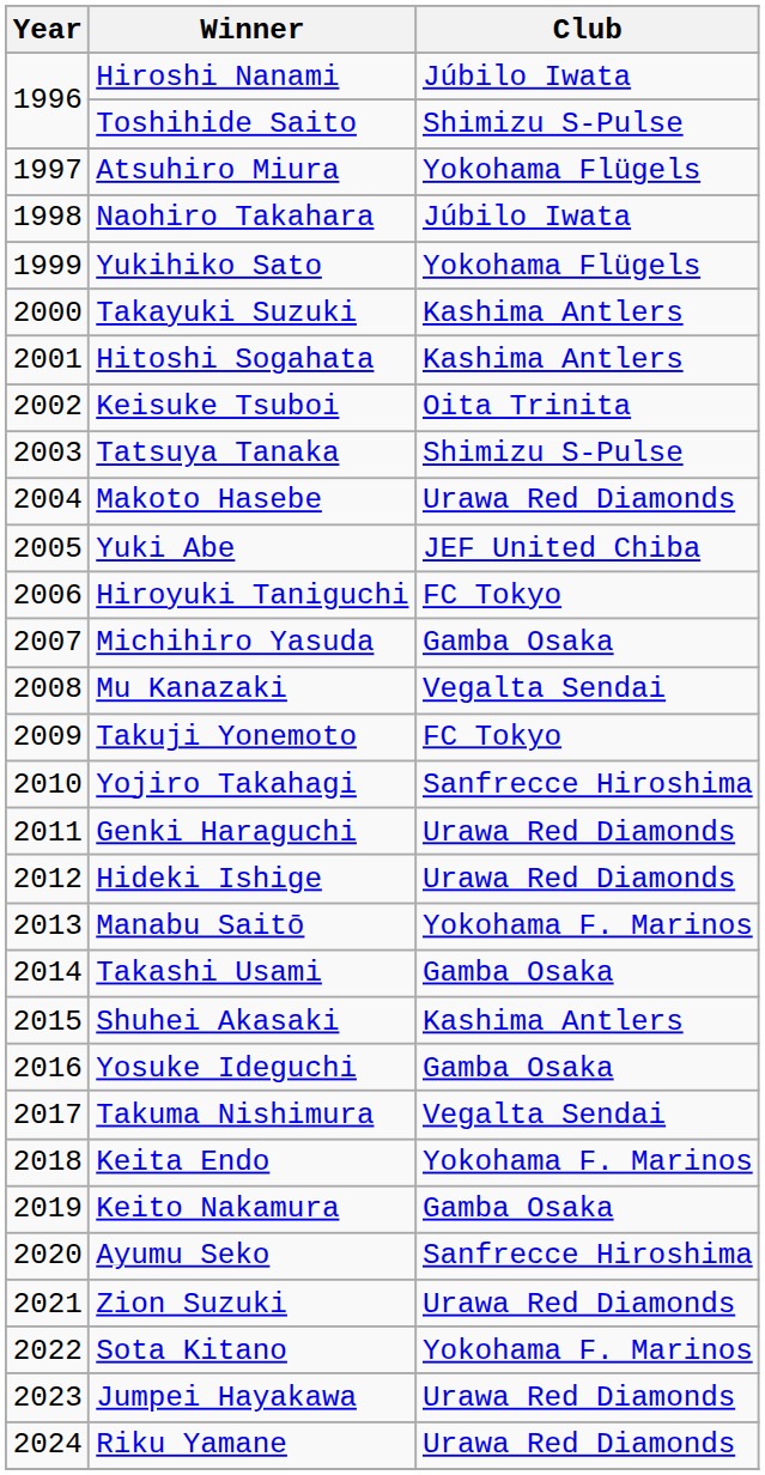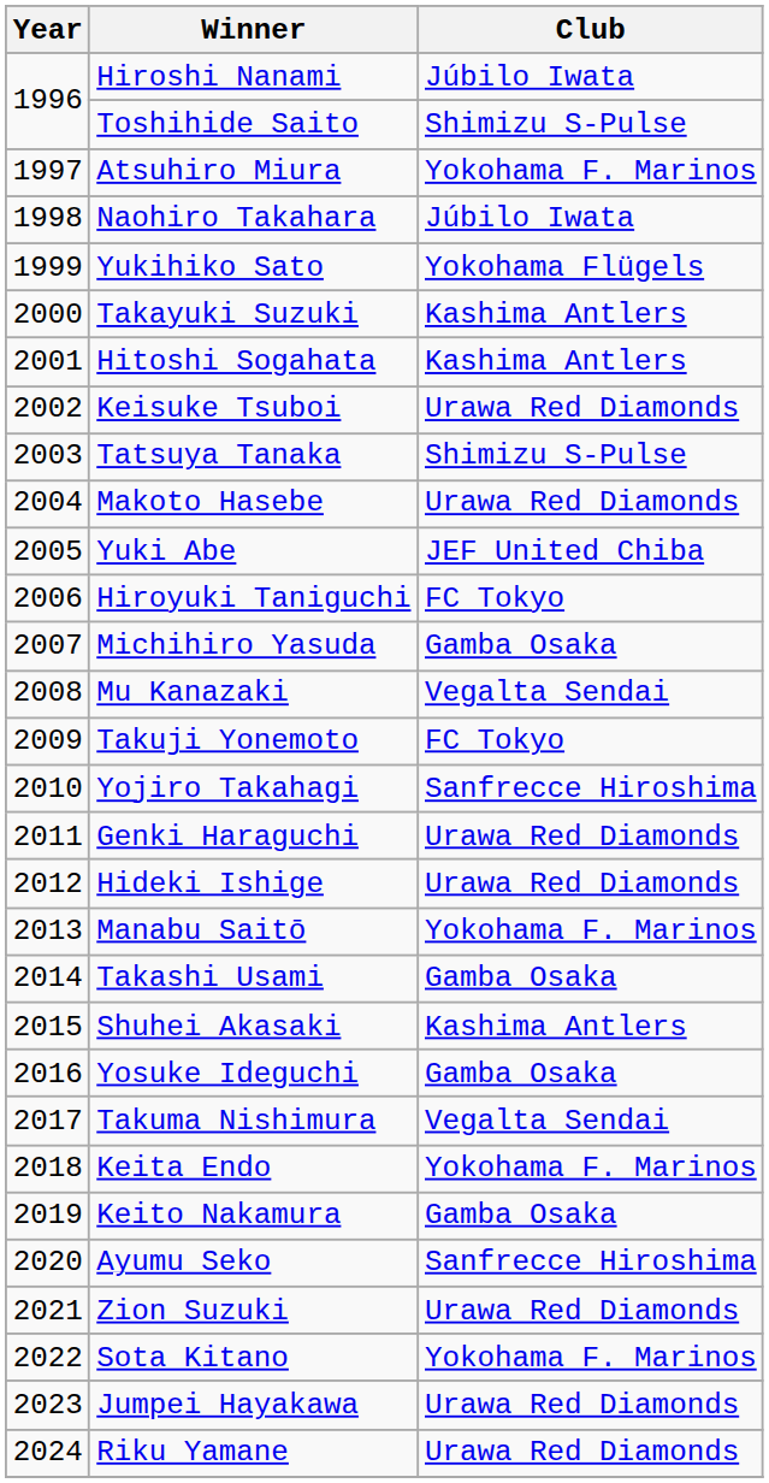Atsuhiro Miura | Club: Yokohama Flügels -> Yokohama F. Marinos
Keisuke Tsuboi | Club: Oita Trinita -> Urawa Red Diamonds
